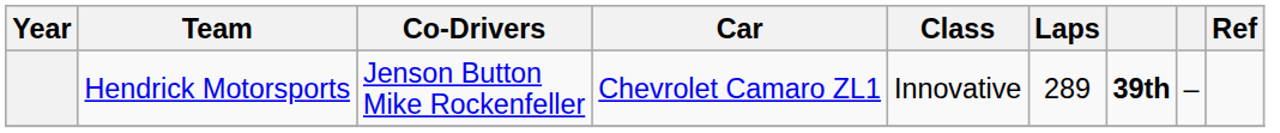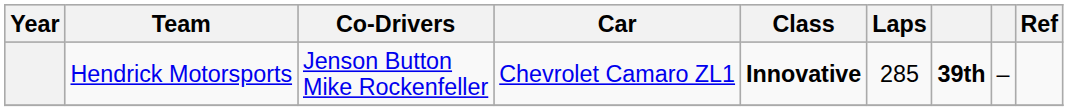Hendrick Motorsports | Class: normal -> bold
Hendrick Motorsports | Laps: 289 -> 285
